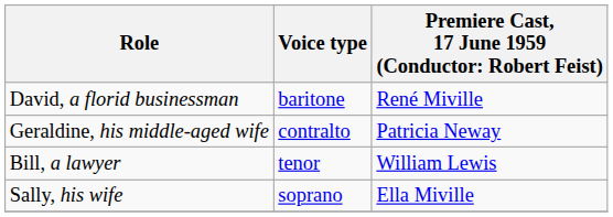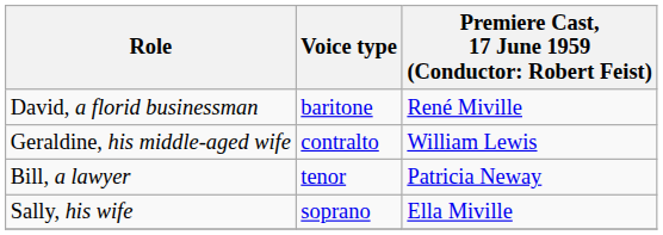Geraldine, his middle-aged wife | column 3: Patricia Neway -> William Lewis
Bill, a lawyer | column 3: William Lewis -> Patricia Neway
